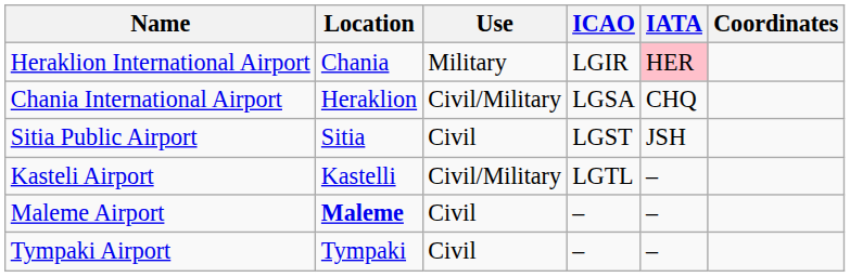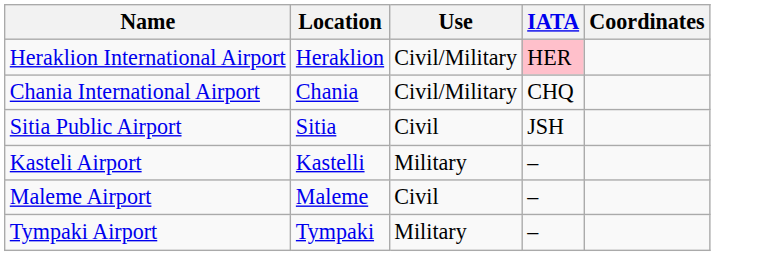- column: ICAO | LGIR | LGSA | LGST | LGTL | – | –
Heraklion International Airport | Location: Chania -> Heraklion
Heraklion International Airport | Use: Military -> Civil/Military
Chania International Airport | Location: Heraklion -> Chania
Kasteli Airport | Use: Civil/Military -> Military
Maleme Airport | Location: bold -> normal
Tympaki Airport | Use: Civil -> Military
